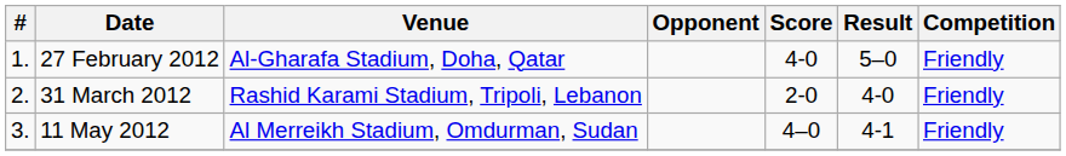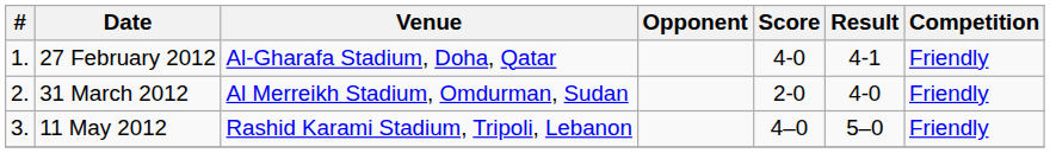27 February 2012 | Result: 5–0 -> 4-1
31 March 2012 | Venue: Rashid Karami Stadium, Tripoli, Lebanon -> Al Merreikh Stadium, Omdurman, Sudan
11 May 2012 | Venue: Al Merreikh Stadium, Omdurman, Sudan -> Rashid Karami Stadium, Tripoli, Lebanon
11 May 2012 | Result: 4-1 -> 5–0
